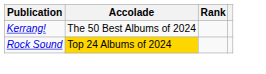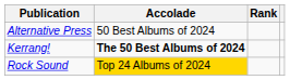+ row: Alternative Press | 50 Best Albums of 2024
Kerrang! | Accolade: normal -> bold
